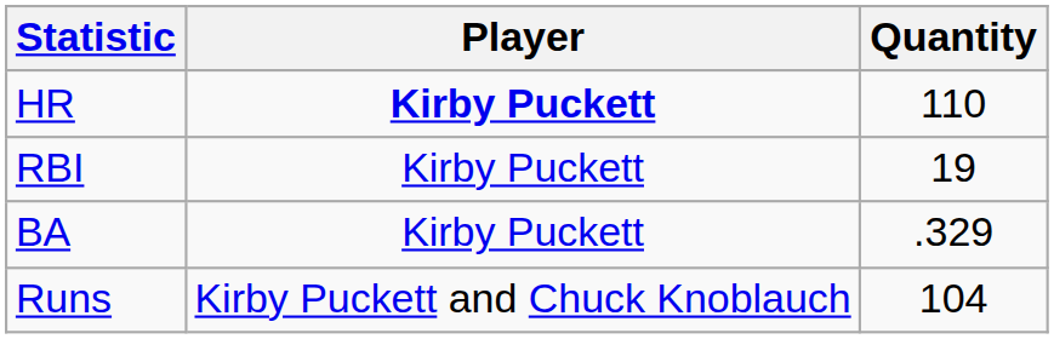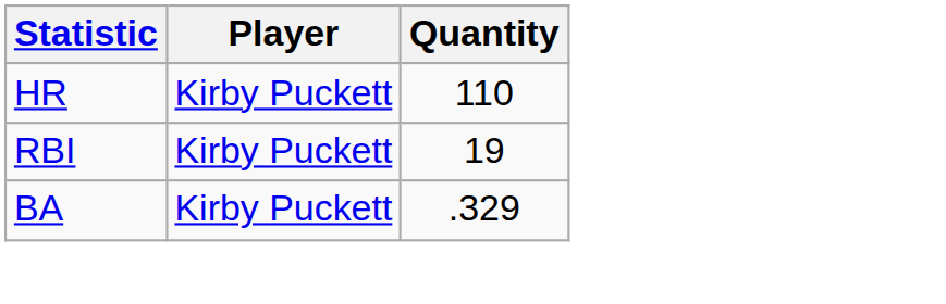HR | Player: bold -> normal
- row: Runs | Kirby Puckett and Chuck Knoblauch | 104
